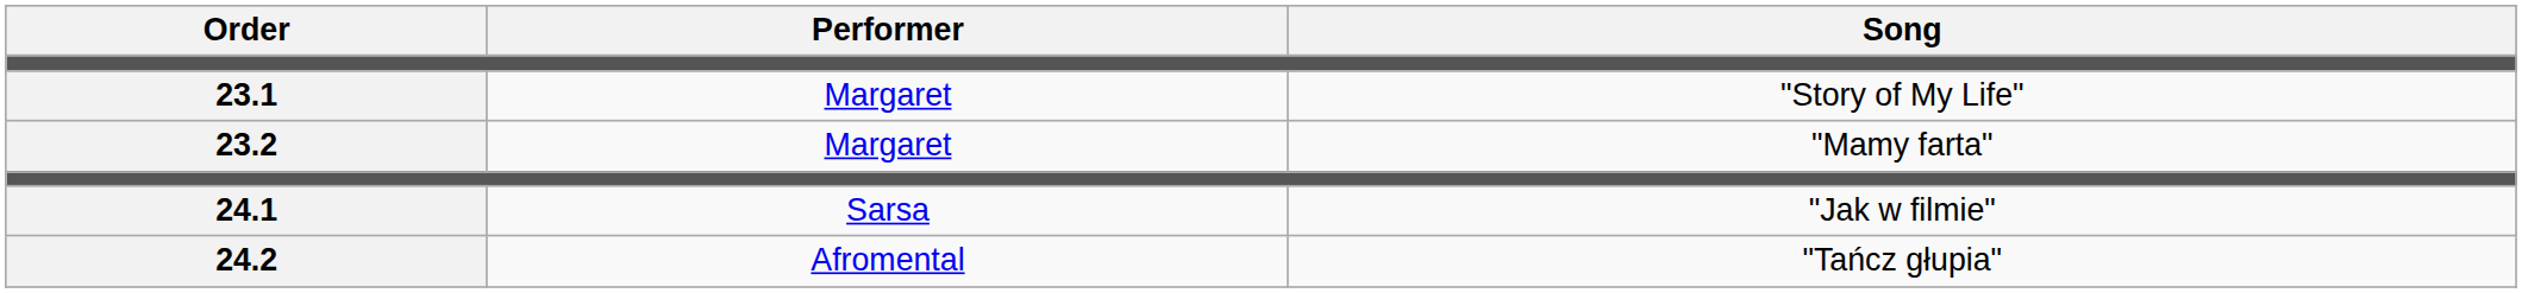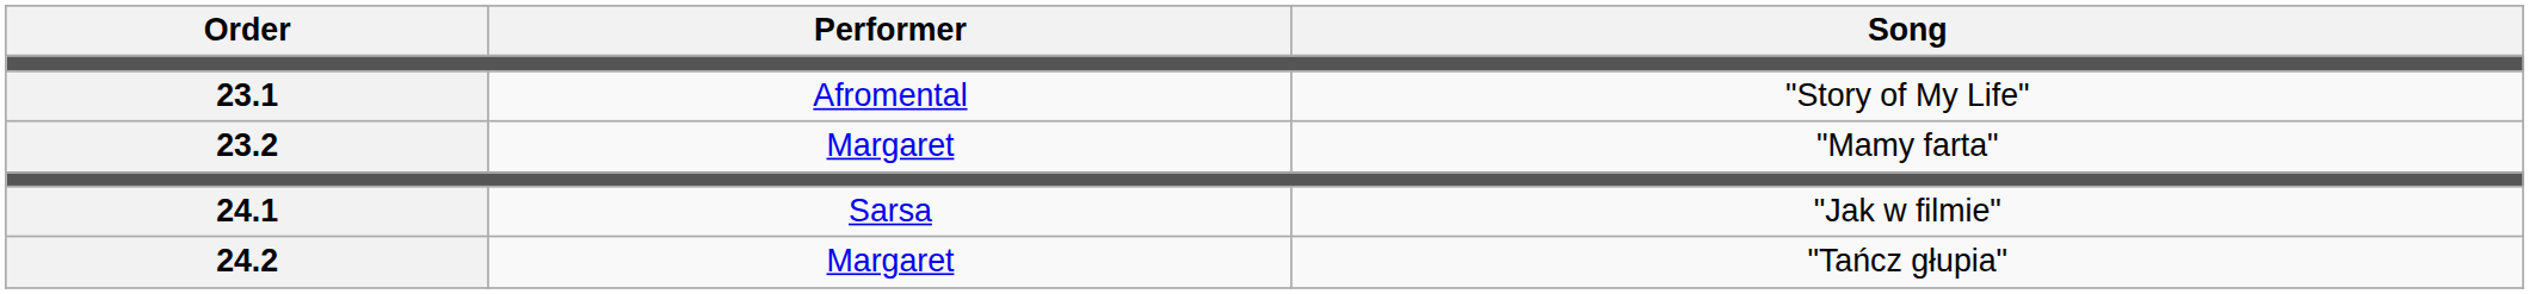23.1 | Performer: Margaret -> Afromental
24.2 | Performer: Afromental -> Margaret
